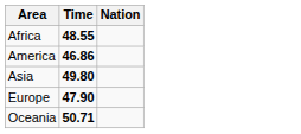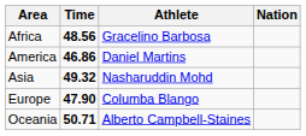+ column: Athlete | Gracelino Barbosa | Daniel Martins | Nasharuddin Mohd | Columba Blango | Alberto Campbell-Staines
Africa | Time: 48.55 -> 48.56
Asia | Time: 49.80 -> 49.32
